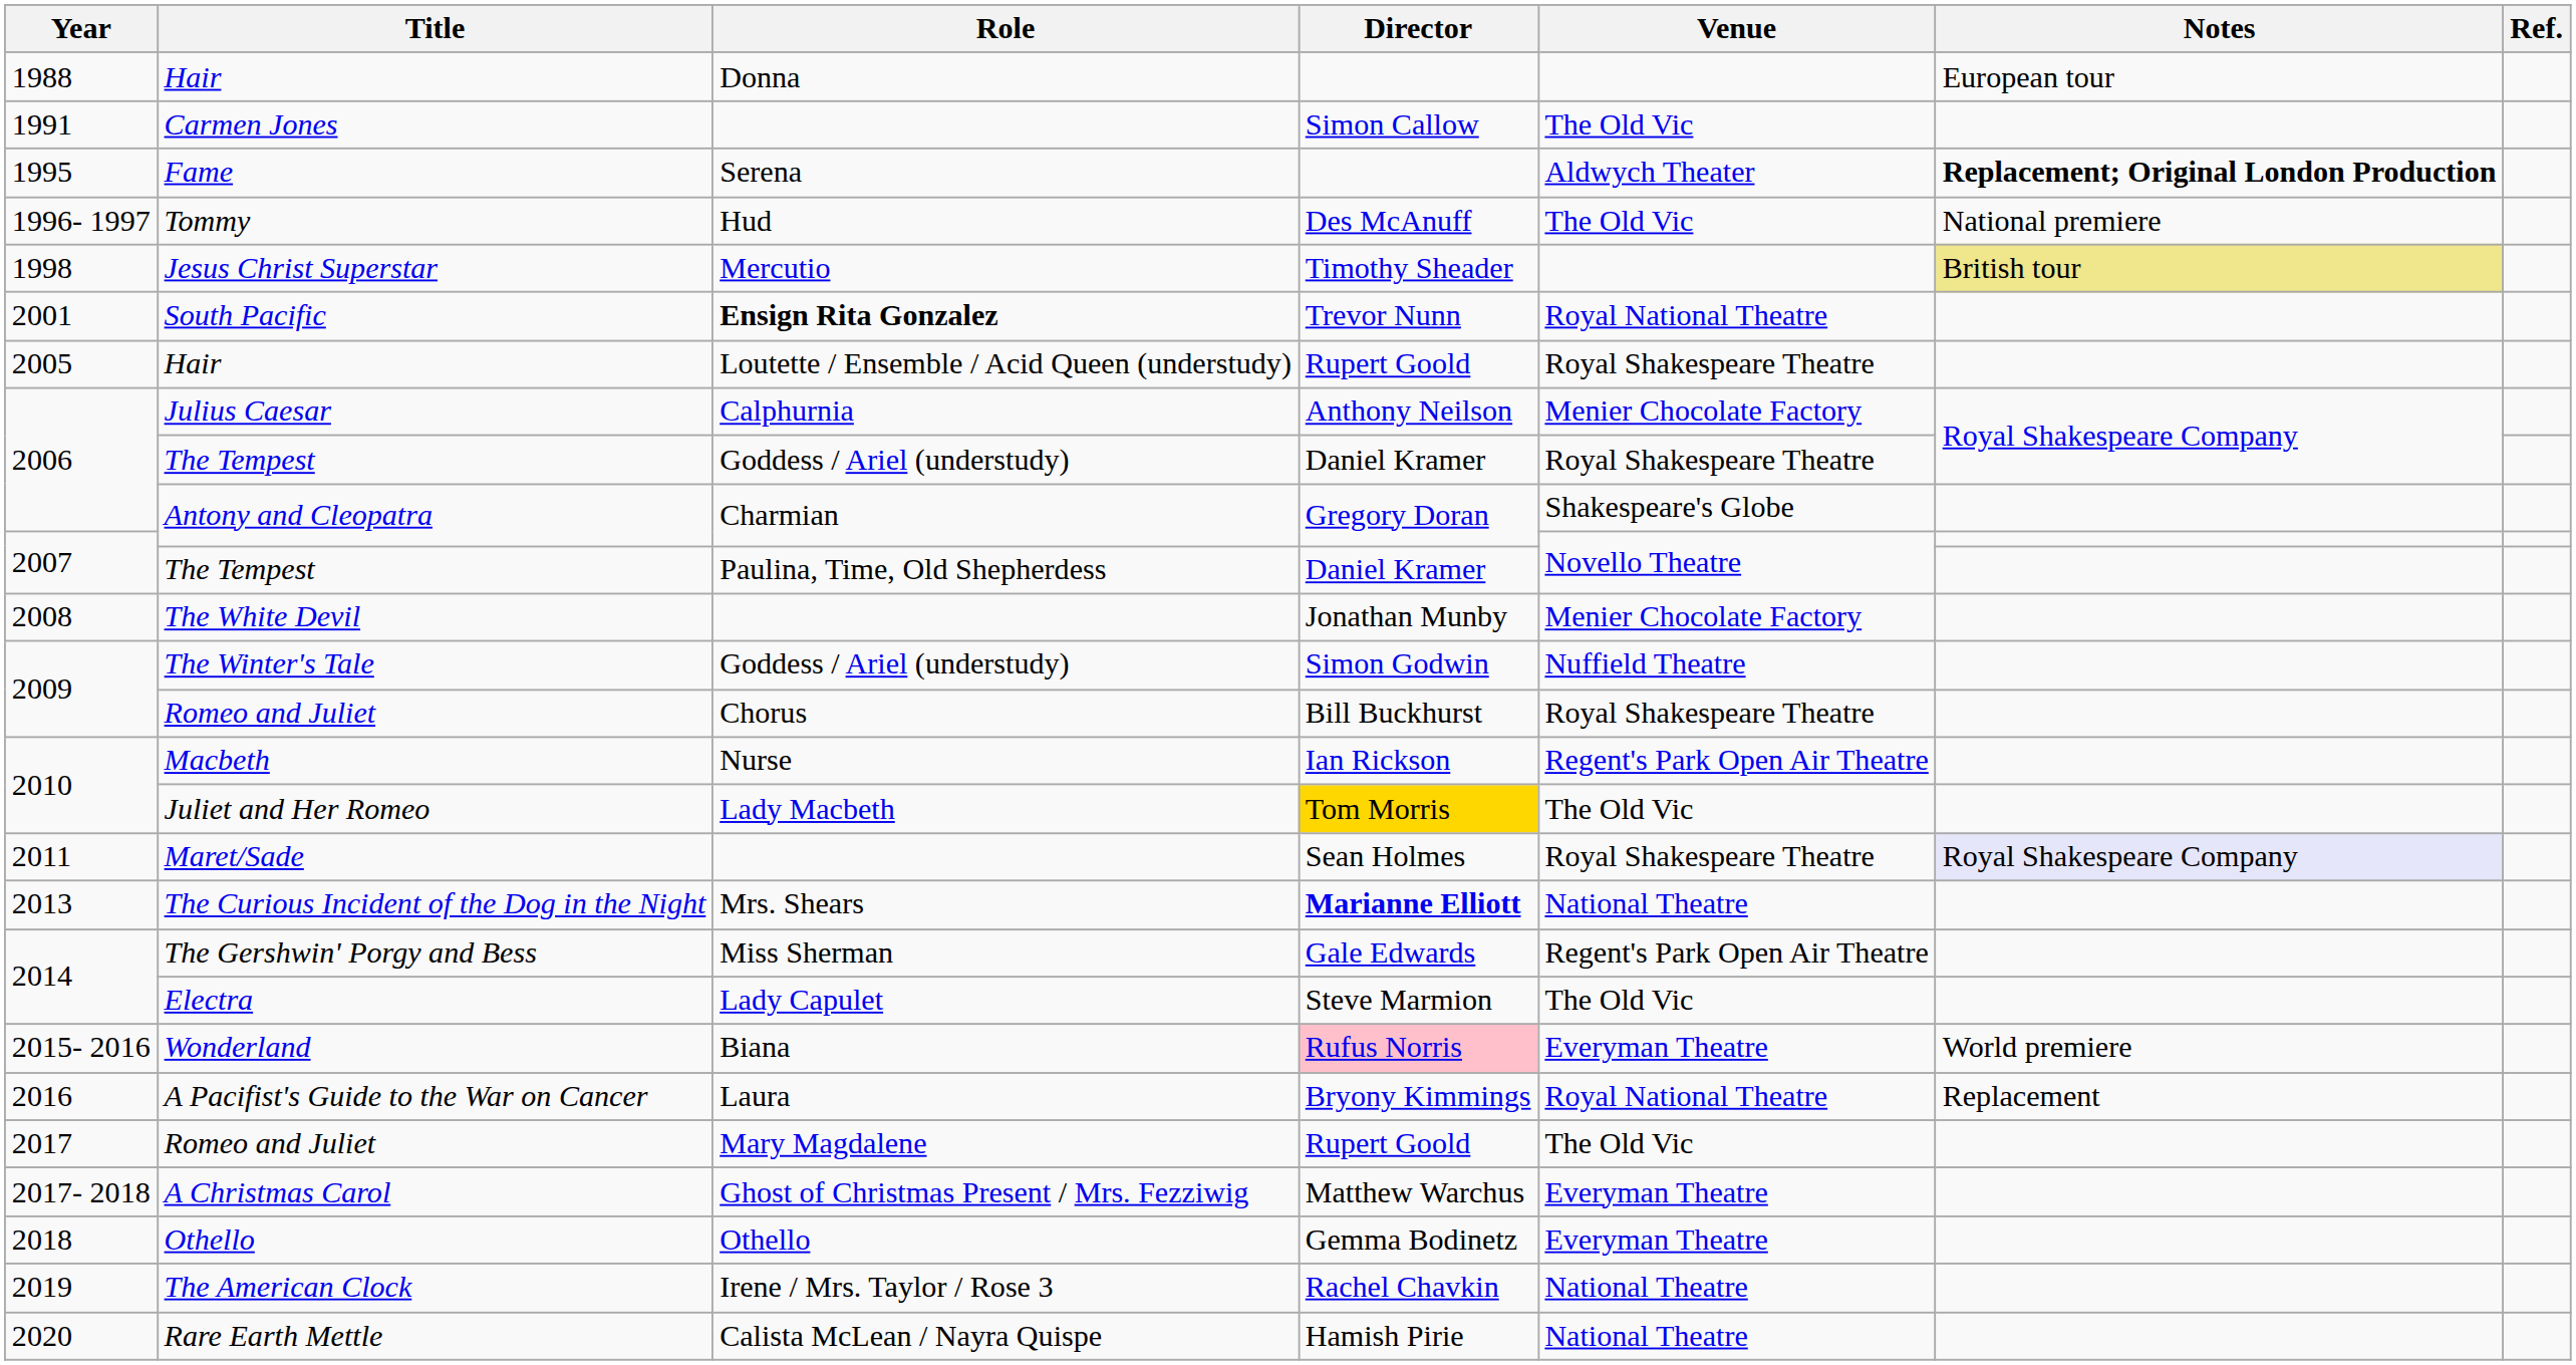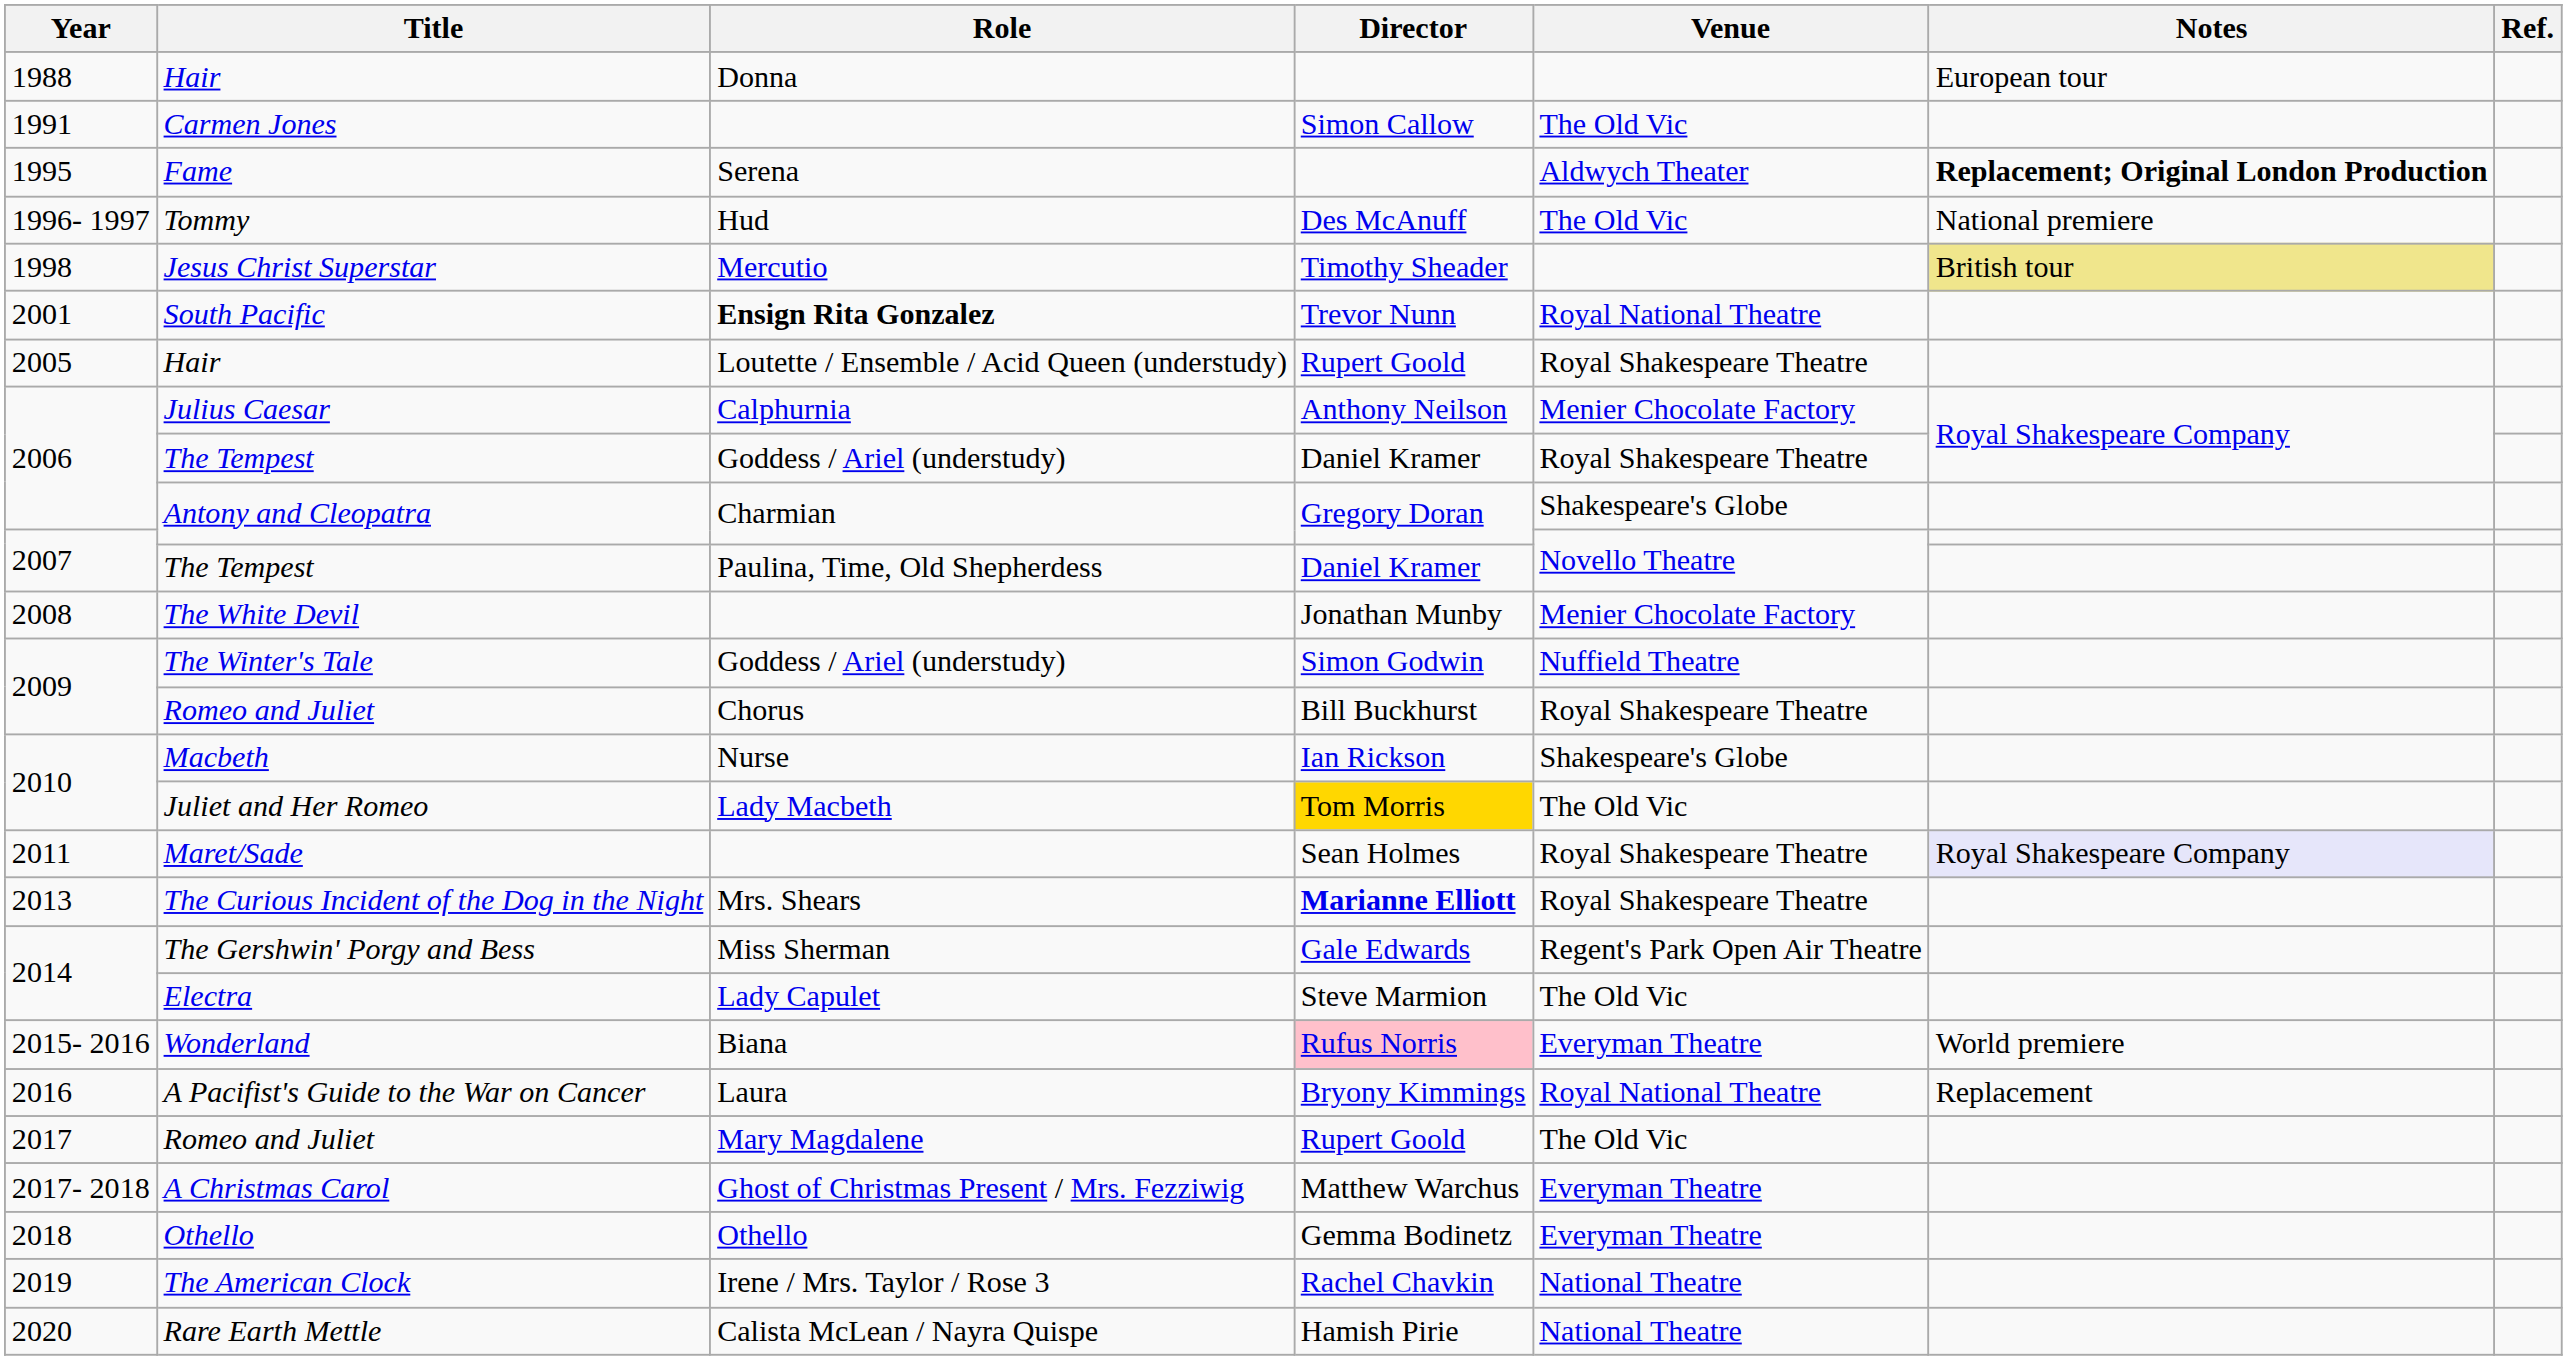Macbeth | Venue: Regent's Park Open Air Theatre -> Shakespeare's Globe
The Curious Incident of the Dog in the Night | Venue: National Theatre -> Royal Shakespeare Theatre
